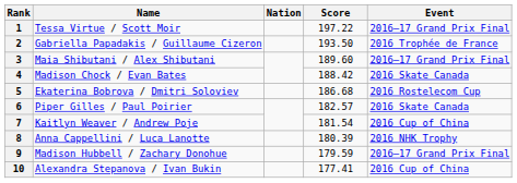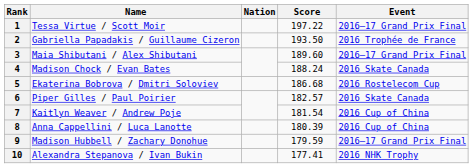4 | Score: 188.42 -> 188.24
8 | Event: 2016 NHK Trophy -> 2016 Cup of China
10 | Event: 2016 Cup of China -> 2016 NHK Trophy
